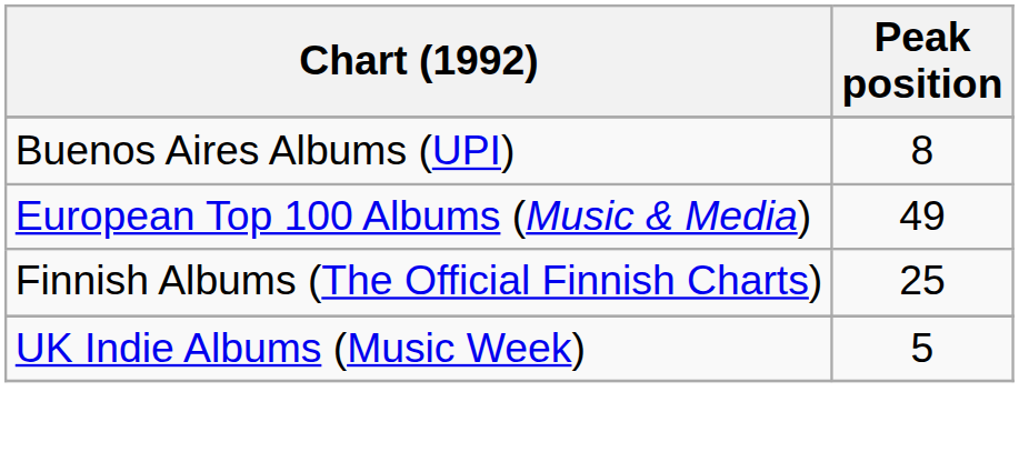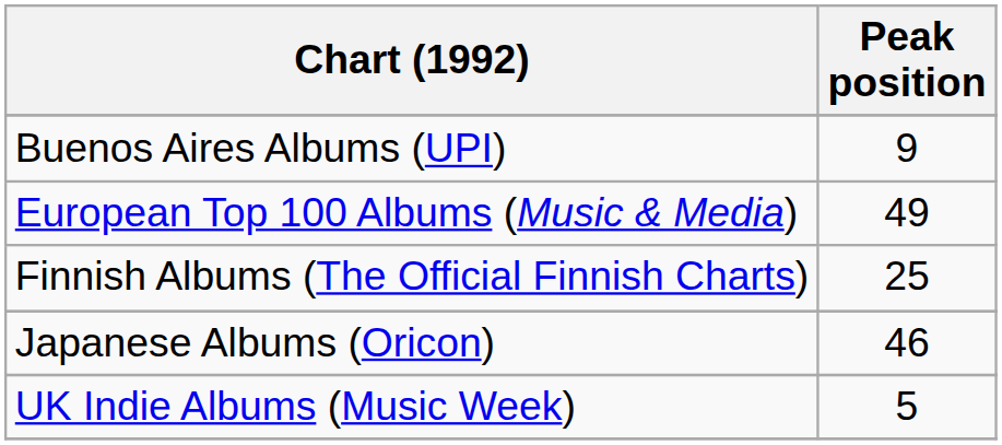Buenos Aires Albums (UPI) | Peak position: 8 -> 9
+ row: Japanese Albums (Oricon) | 46
